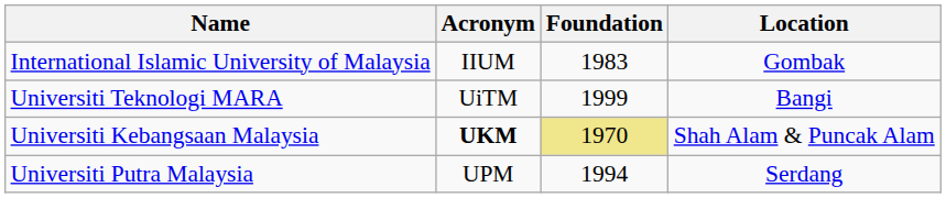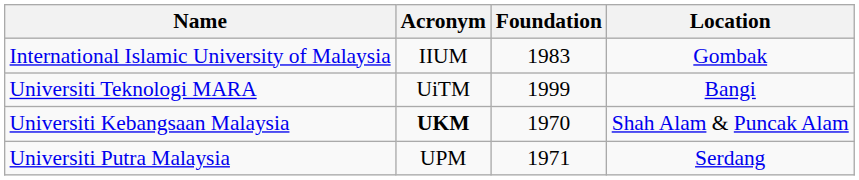Universiti Kebangsaan Malaysia | Foundation: khaki background -> no background
Universiti Putra Malaysia | Foundation: 1994 -> 1971
